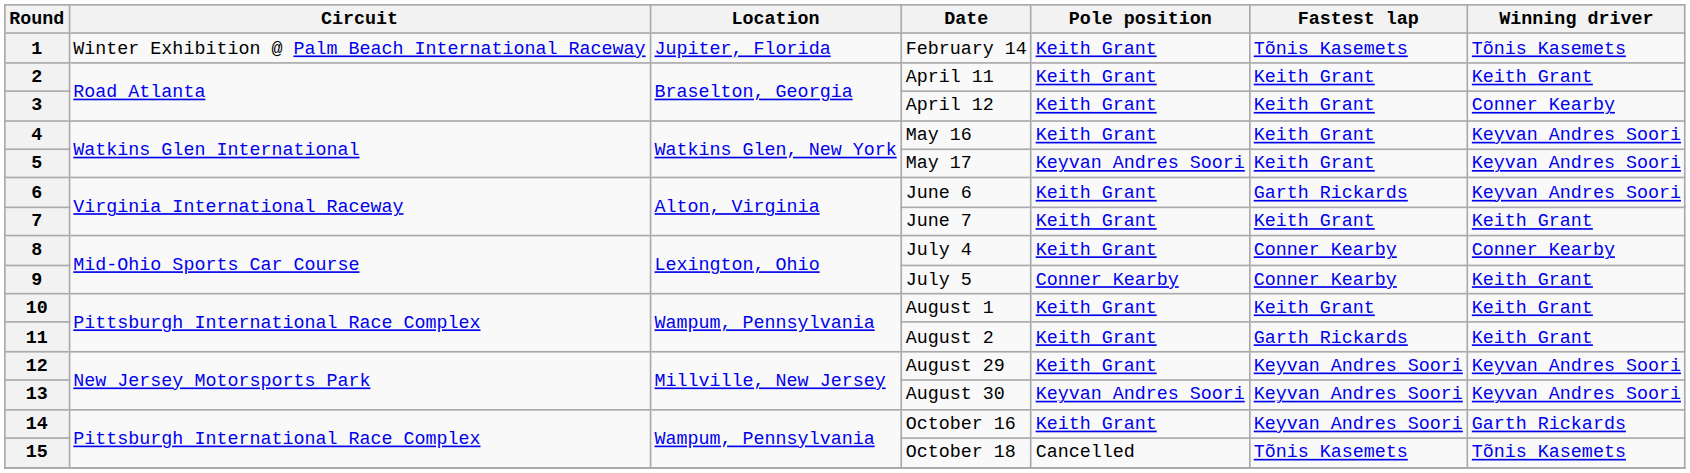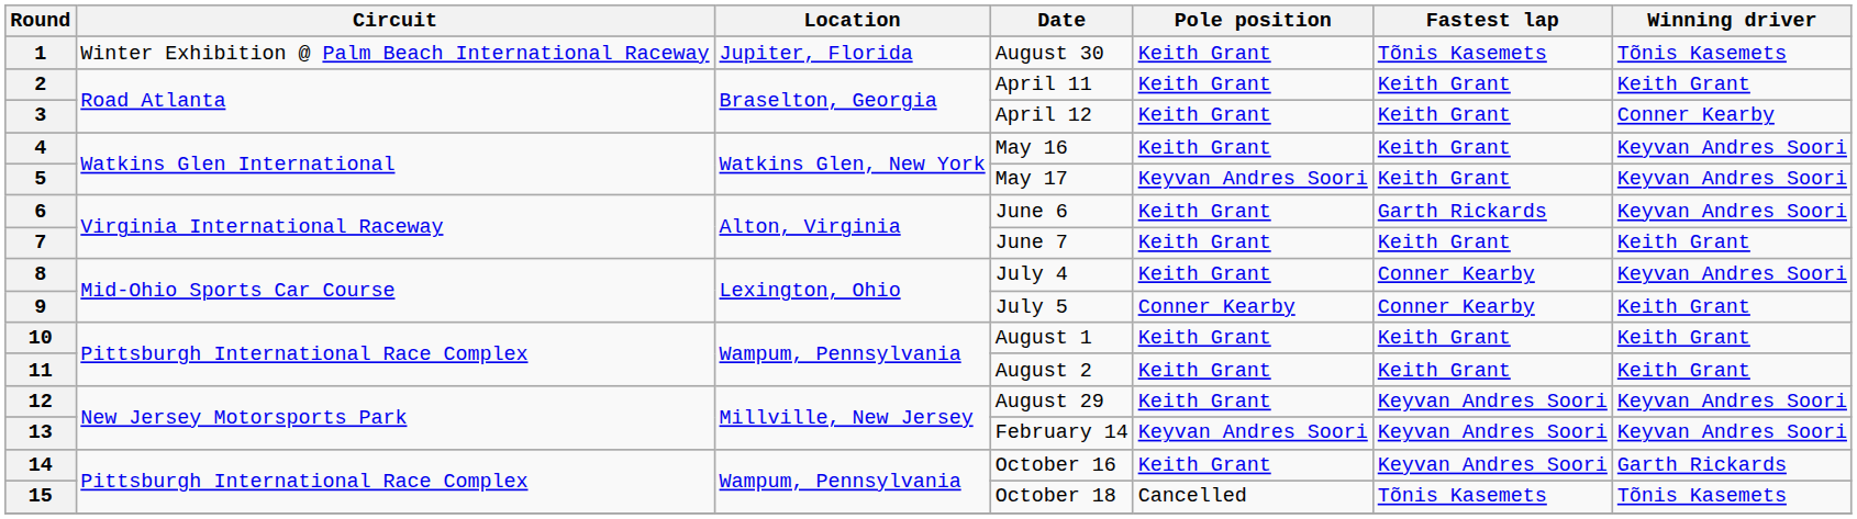1 | Date: February 14 -> August 30
8 | Winning driver: Conner Kearby -> Keyvan Andres Soori
11 | Fastest lap: Garth Rickards -> Keith Grant
13 | Date: August 30 -> February 14
